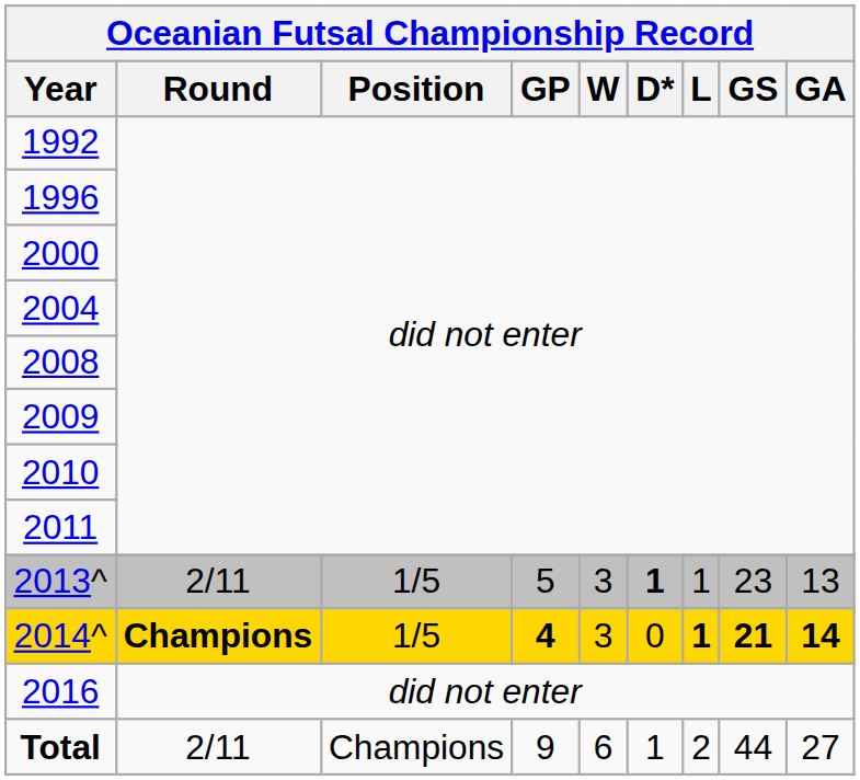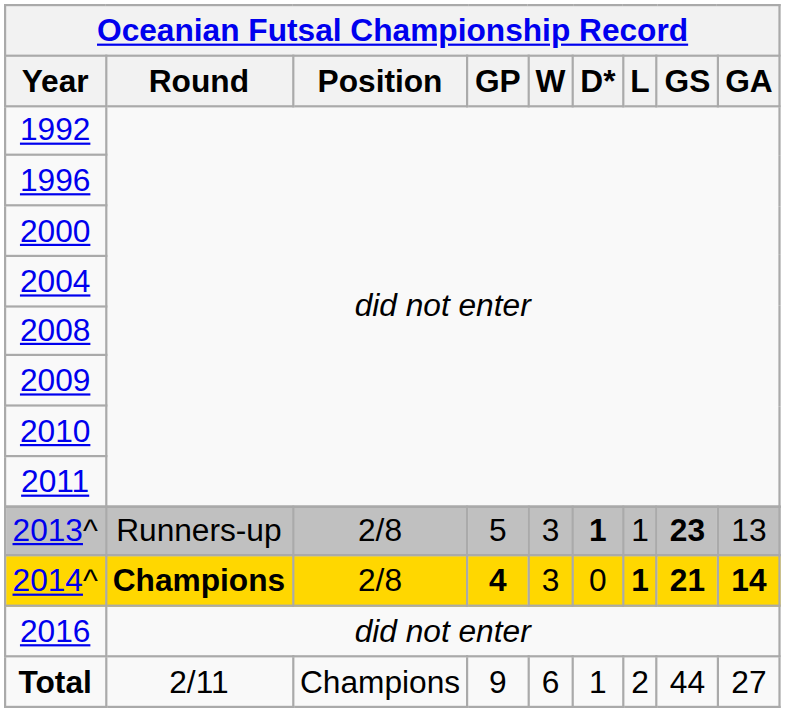2013^ | Round: 2/11 -> Runners-up
2013^ | Position: 1/5 -> 2/8
2013^ | GS: normal -> bold
2014^ | Position: 1/5 -> 2/8
